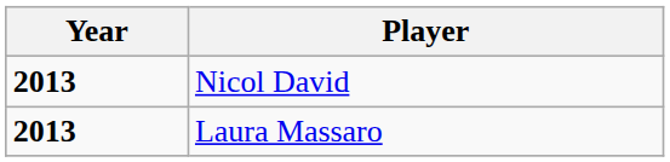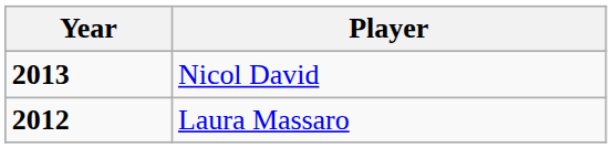Laura Massaro | Year: 2013 -> 2012
